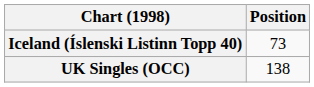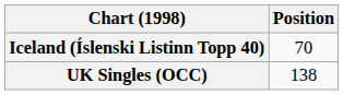Iceland (Íslenski Listinn Topp 40) | Position: 73 -> 70
